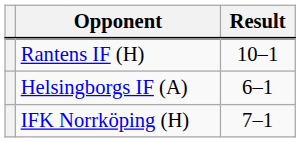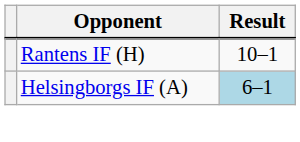Helsingborgs IF (A) | Result: no background -> lightblue background
- row: IFK Norrköping (H) | 7–1
